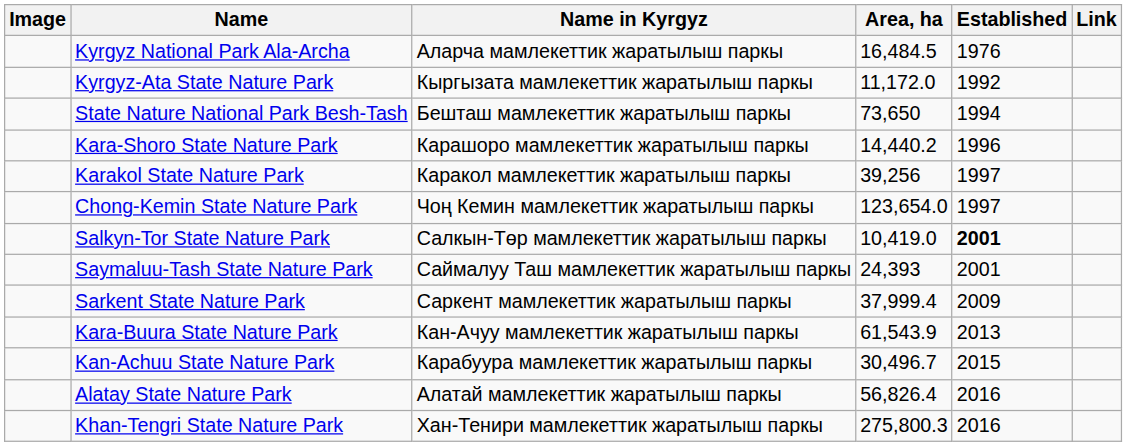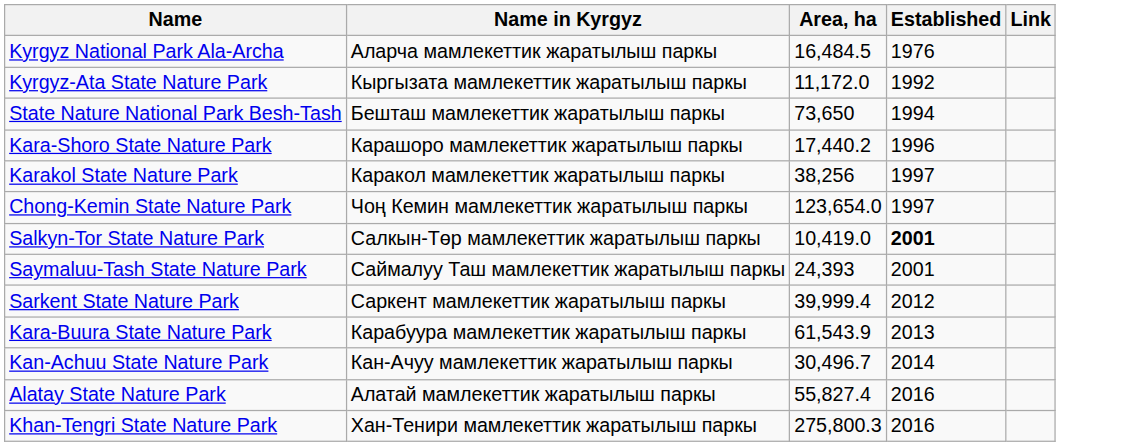- column: Image
Kara-Shoro State Nature Park | Area, ha: 14,440.2 -> 17,440.2
Karakol State Nature Park | Area, ha: 39,256 -> 38,256
Sarkent State Nature Park | Area, ha: 37,999.4 -> 39,999.4
Sarkent State Nature Park | Established: 2009 -> 2012
Kara-Buura State Nature Park | Name in Kyrgyz: Кан-Ачуу мамлекеттик жаратылыш паркы -> Карабуура мамлекеттик жаратылыш паркы
Kan-Achuu State Nature Park | Name in Kyrgyz: Карабуура мамлекеттик жаратылыш паркы -> Кан-Ачуу мамлекеттик жаратылыш паркы
Kan-Achuu State Nature Park | Established: 2015 -> 2014
Alatay State Nature Park | Area, ha: 56,826.4 -> 55,827.4
